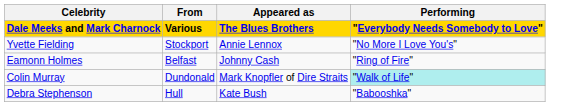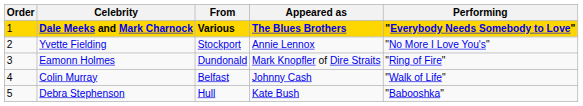+ column: Order | 1 | 2 | 3 | 4 | 5
Eamonn Holmes | From: Belfast -> Dundonald
Eamonn Holmes | Appeared as: Johnny Cash -> Mark Knopfler of Dire Straits
Colin Murray | From: Dundonald -> Belfast
Colin Murray | Appeared as: Mark Knopfler of Dire Straits -> Johnny Cash
Colin Murray | Performing: paleturquoise background -> no background
